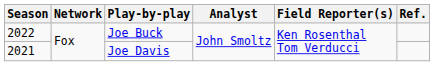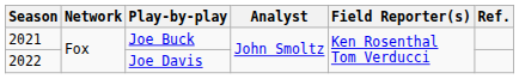Joe Buck | Season: 2022 -> 2021
Joe Davis | Season: 2021 -> 2022
